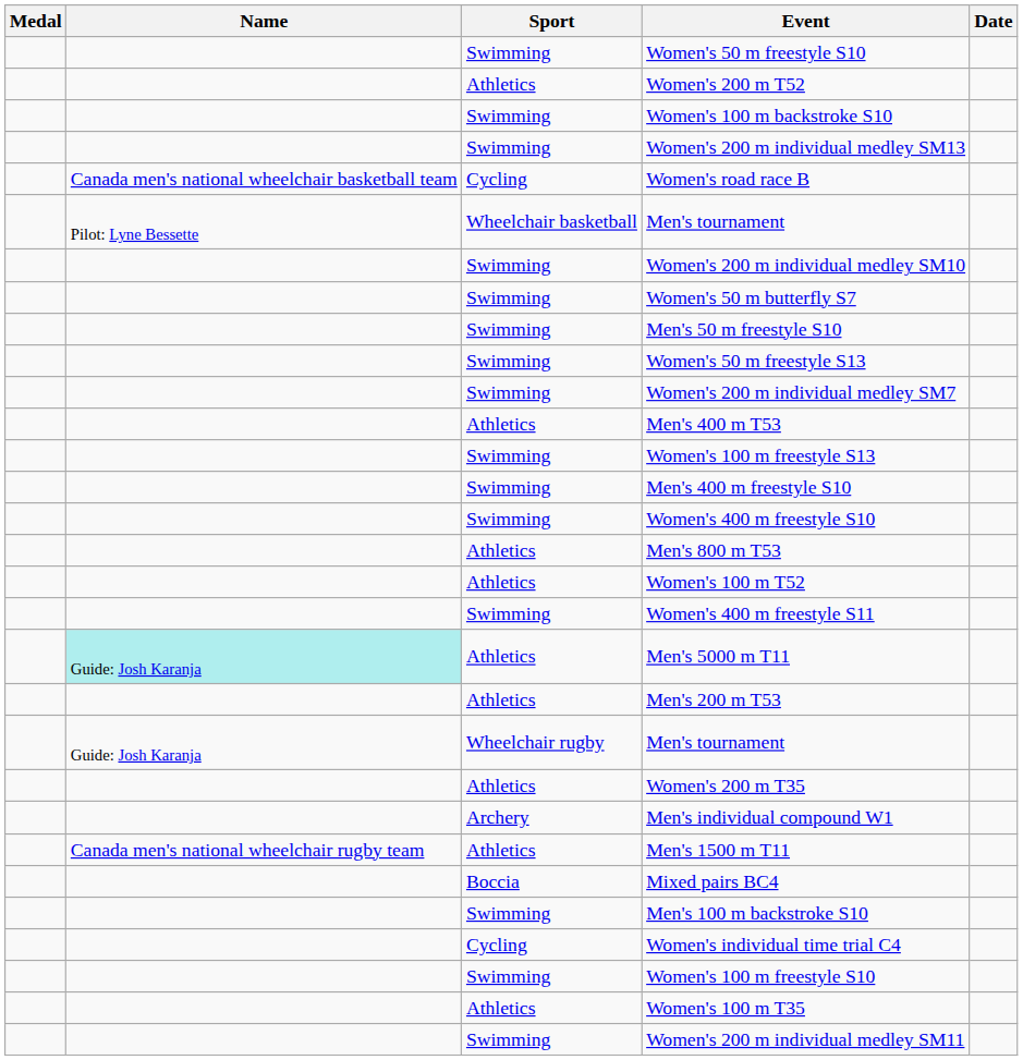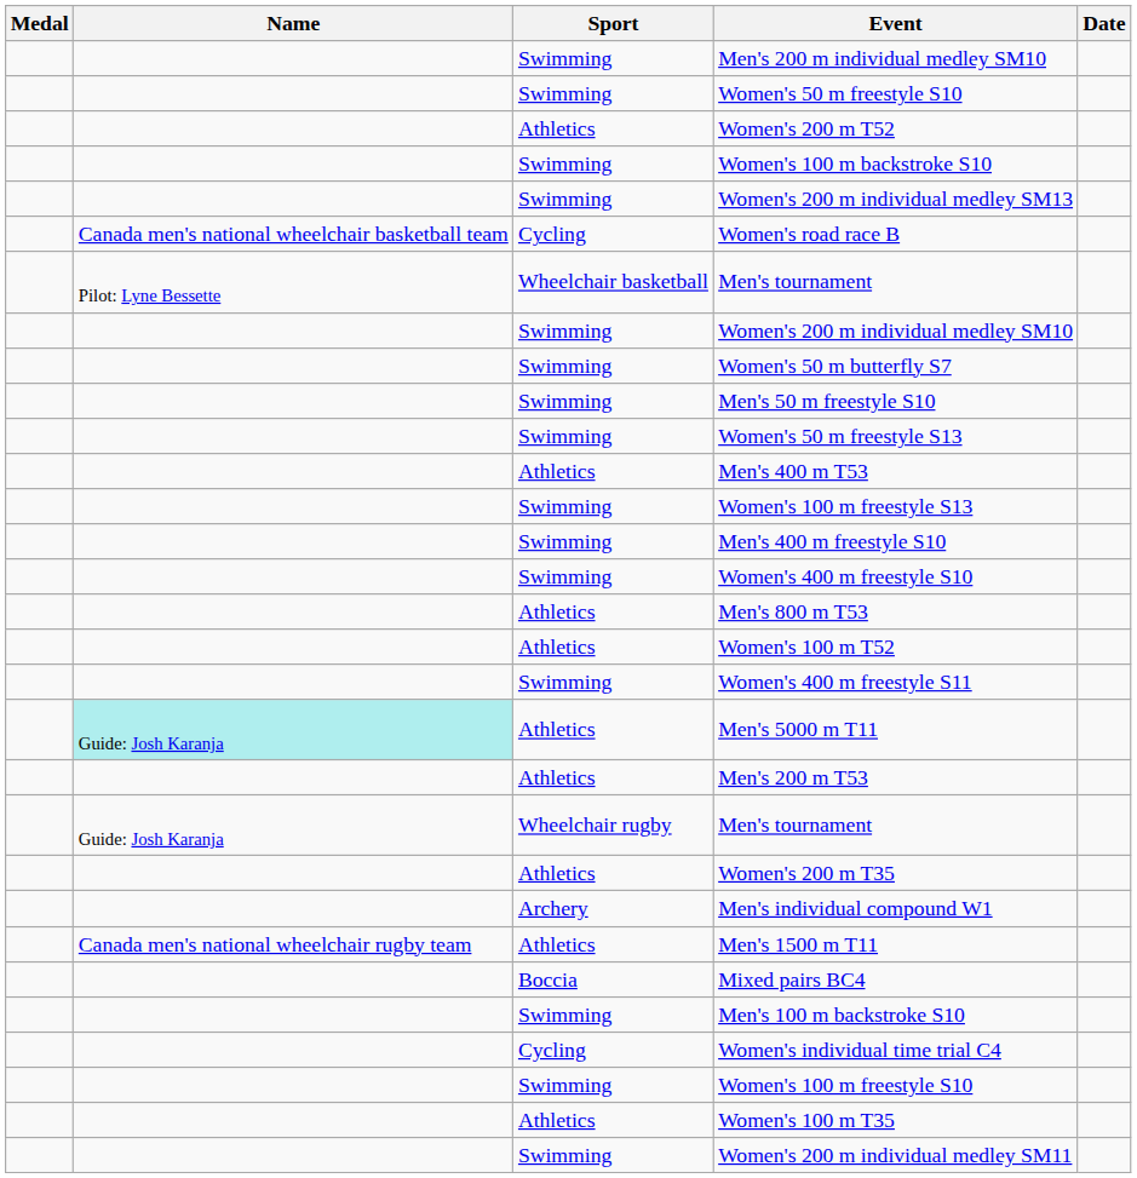+ row: Swimming | Men's 200 m individual medley SM10
- row: Swimming | Women's 200 m individual medley SM7
